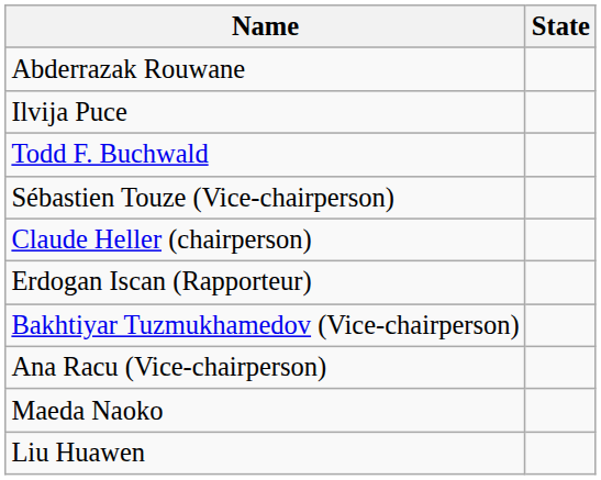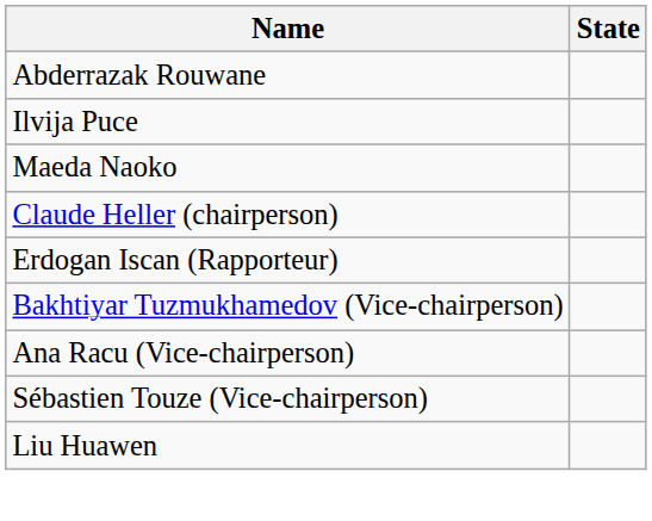- row: Todd F. Buchwald
rows swapped: Maeda Naoko <-> Sébastien Touze (Vice-chairperson)
